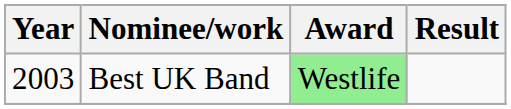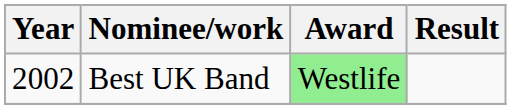Best UK Band | Year: 2003 -> 2002
